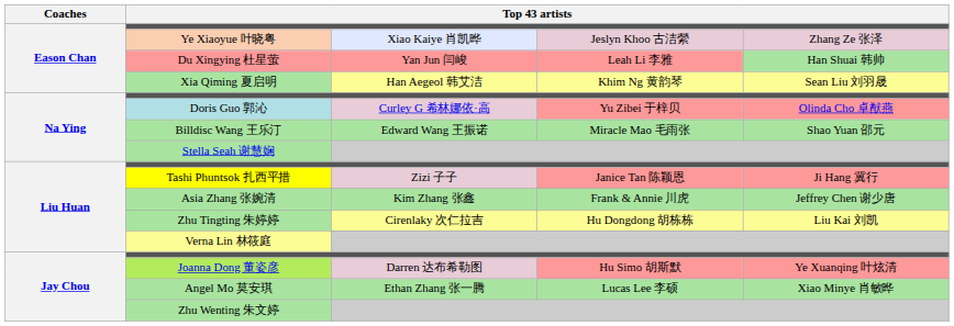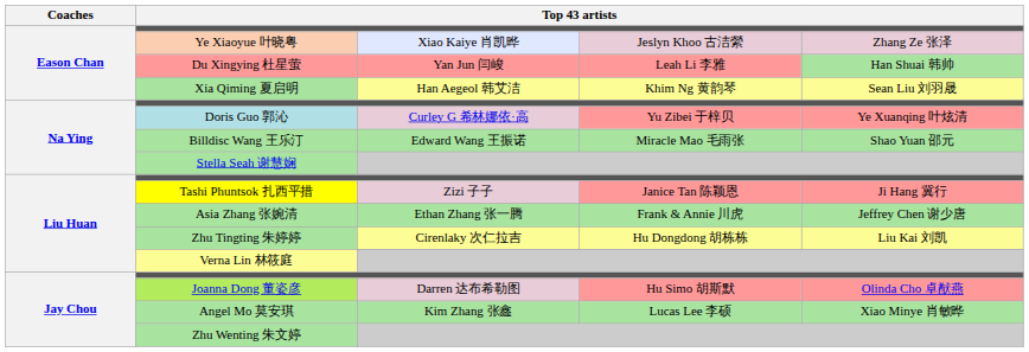Doris Guo 郭沁 | column 5: Olinda Cho 卓猷燕 -> Ye Xuanqing 叶炫清
Asia Zhang 张婉清 | column 3: Kim Zhang 张鑫 -> Ethan Zhang 张一腾
Joanna Dong 董姿彦 | column 5: Ye Xuanqing 叶炫清 -> Olinda Cho 卓猷燕
Angel Mo 莫安琪 | column 3: Ethan Zhang 张一腾 -> Kim Zhang 张鑫
